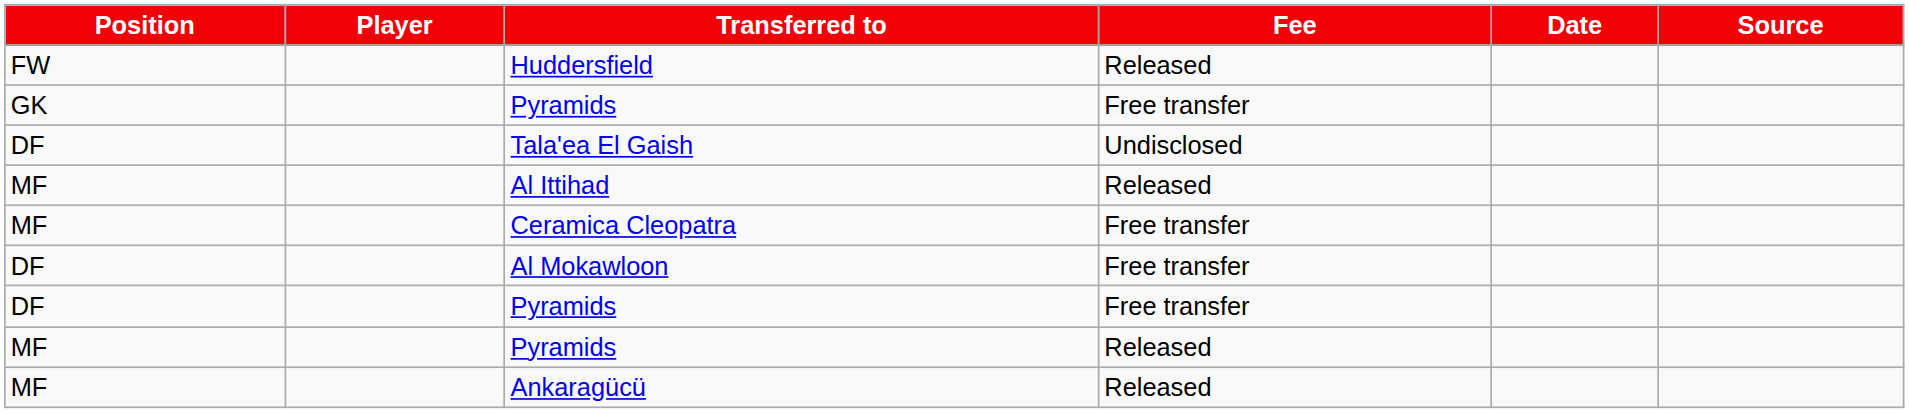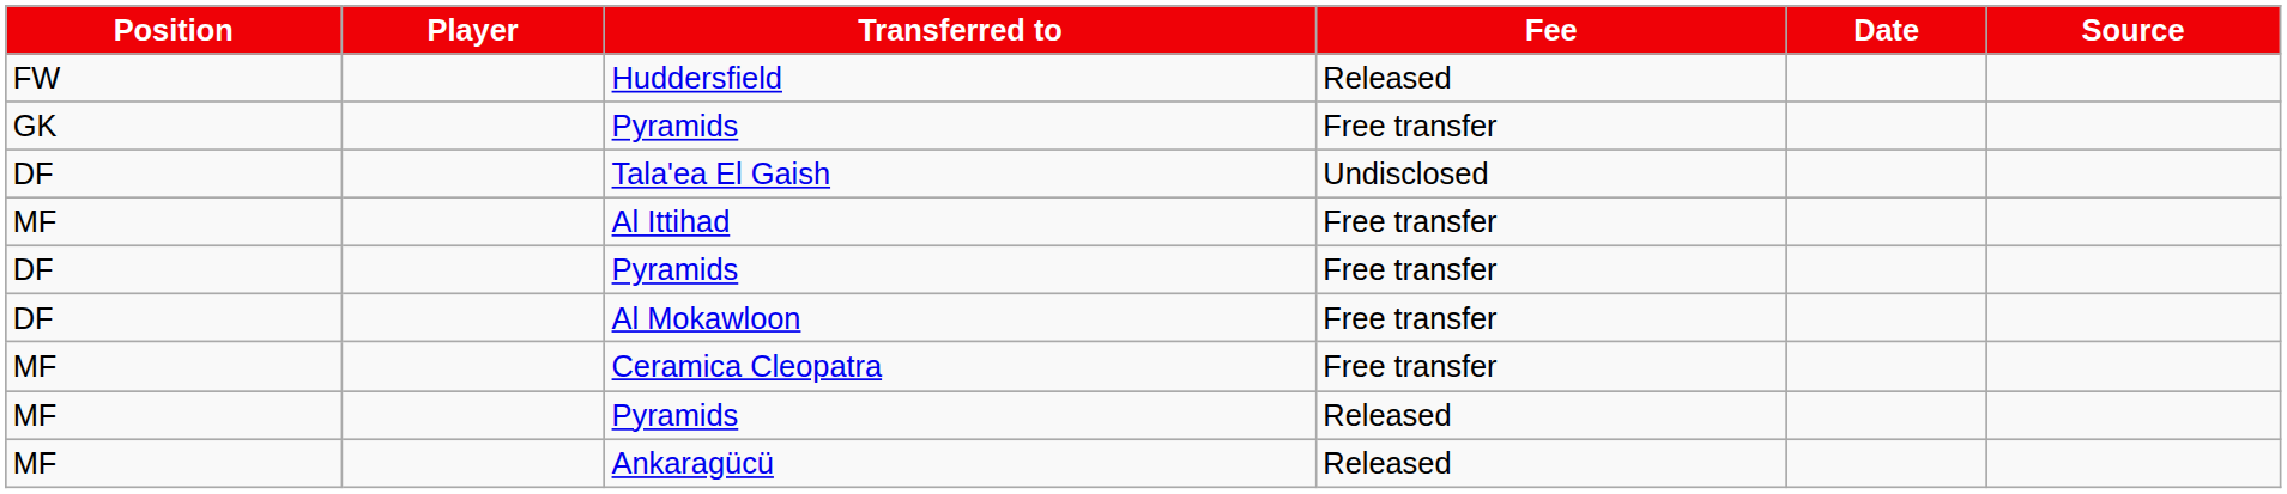Al Ittihad | Fee: Released -> Free transfer
rows swapped: DF / Pyramids <-> Ceramica Cleopatra
